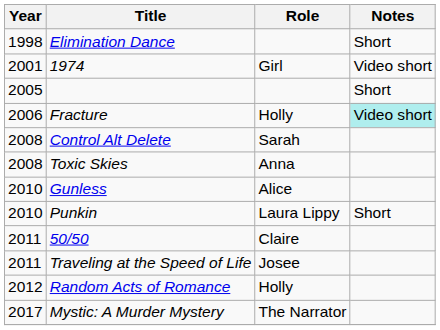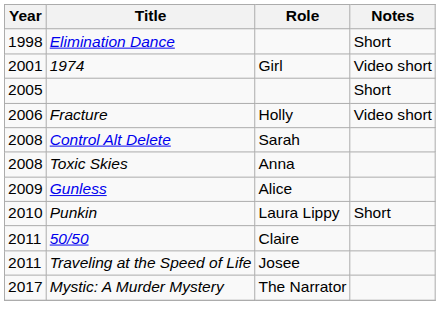Fracture | Notes: paleturquoise background -> no background
Gunless | Year: 2010 -> 2009
- row: 2012 | Random Acts of Romance | Holly
